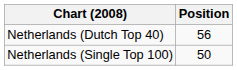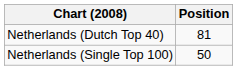Netherlands (Dutch Top 40) | Position: 56 -> 81
